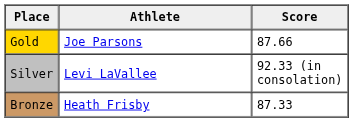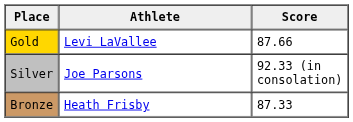Gold | Athlete: Joe Parsons -> Levi LaVallee
Silver | Athlete: Levi LaVallee -> Joe Parsons
